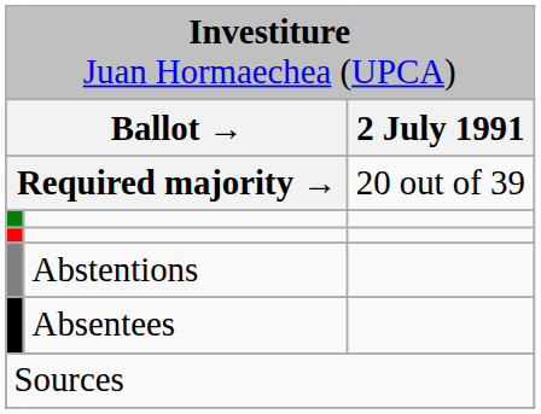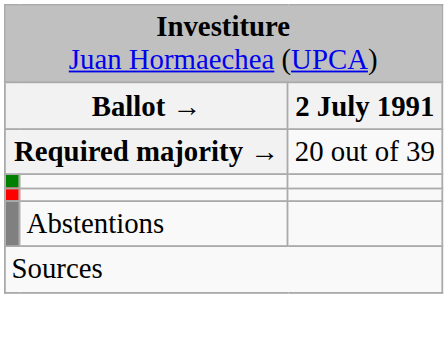- row: Absentees
